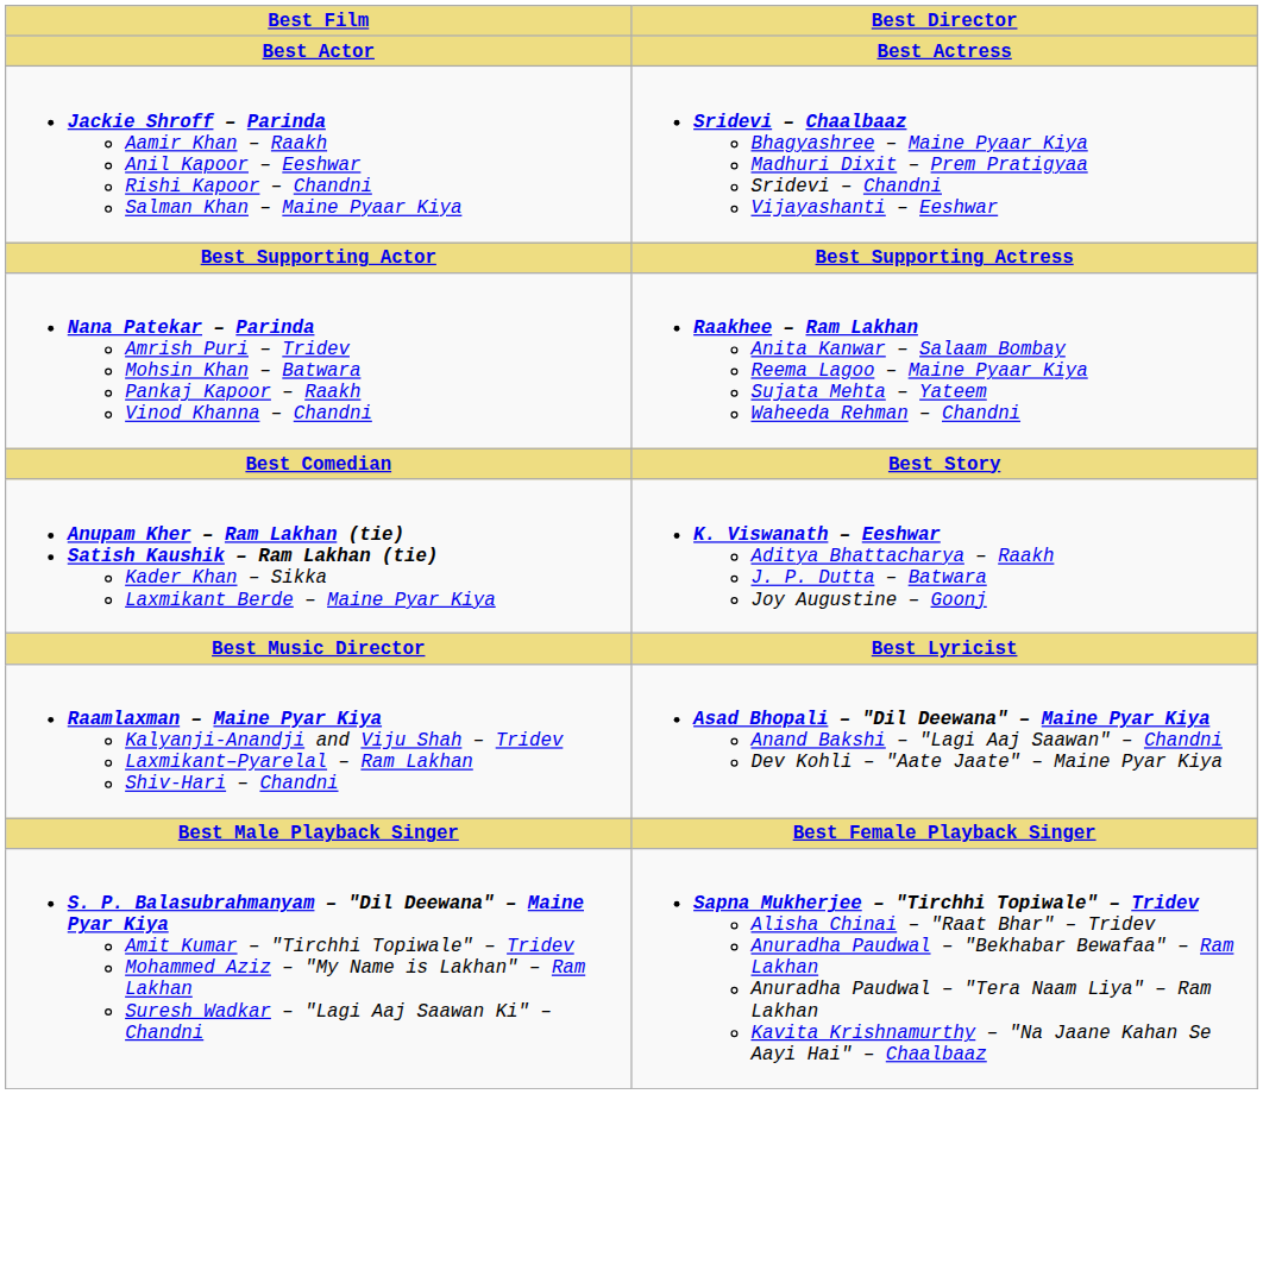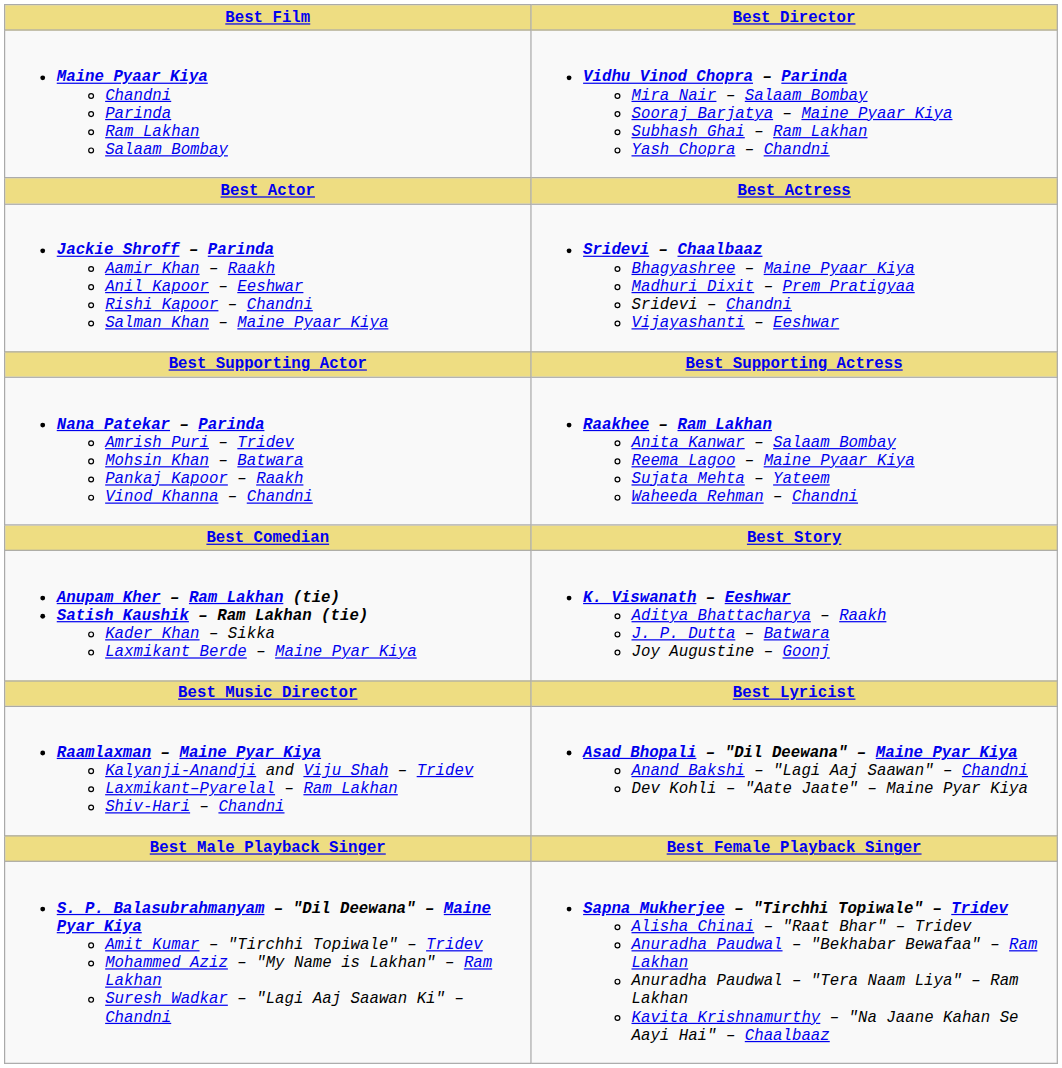+ row: Maine Pyaar Kiya Chandni Parinda Ram Lakhan Salaam Bombay | Vidhu Vinod Chopra – Parinda Mira Nair – Salaam Bombay Sooraj Barjatya – Maine Pyaar Kiya Subhash Ghai – Ram Lakhan Yash Chopra – Chandni
